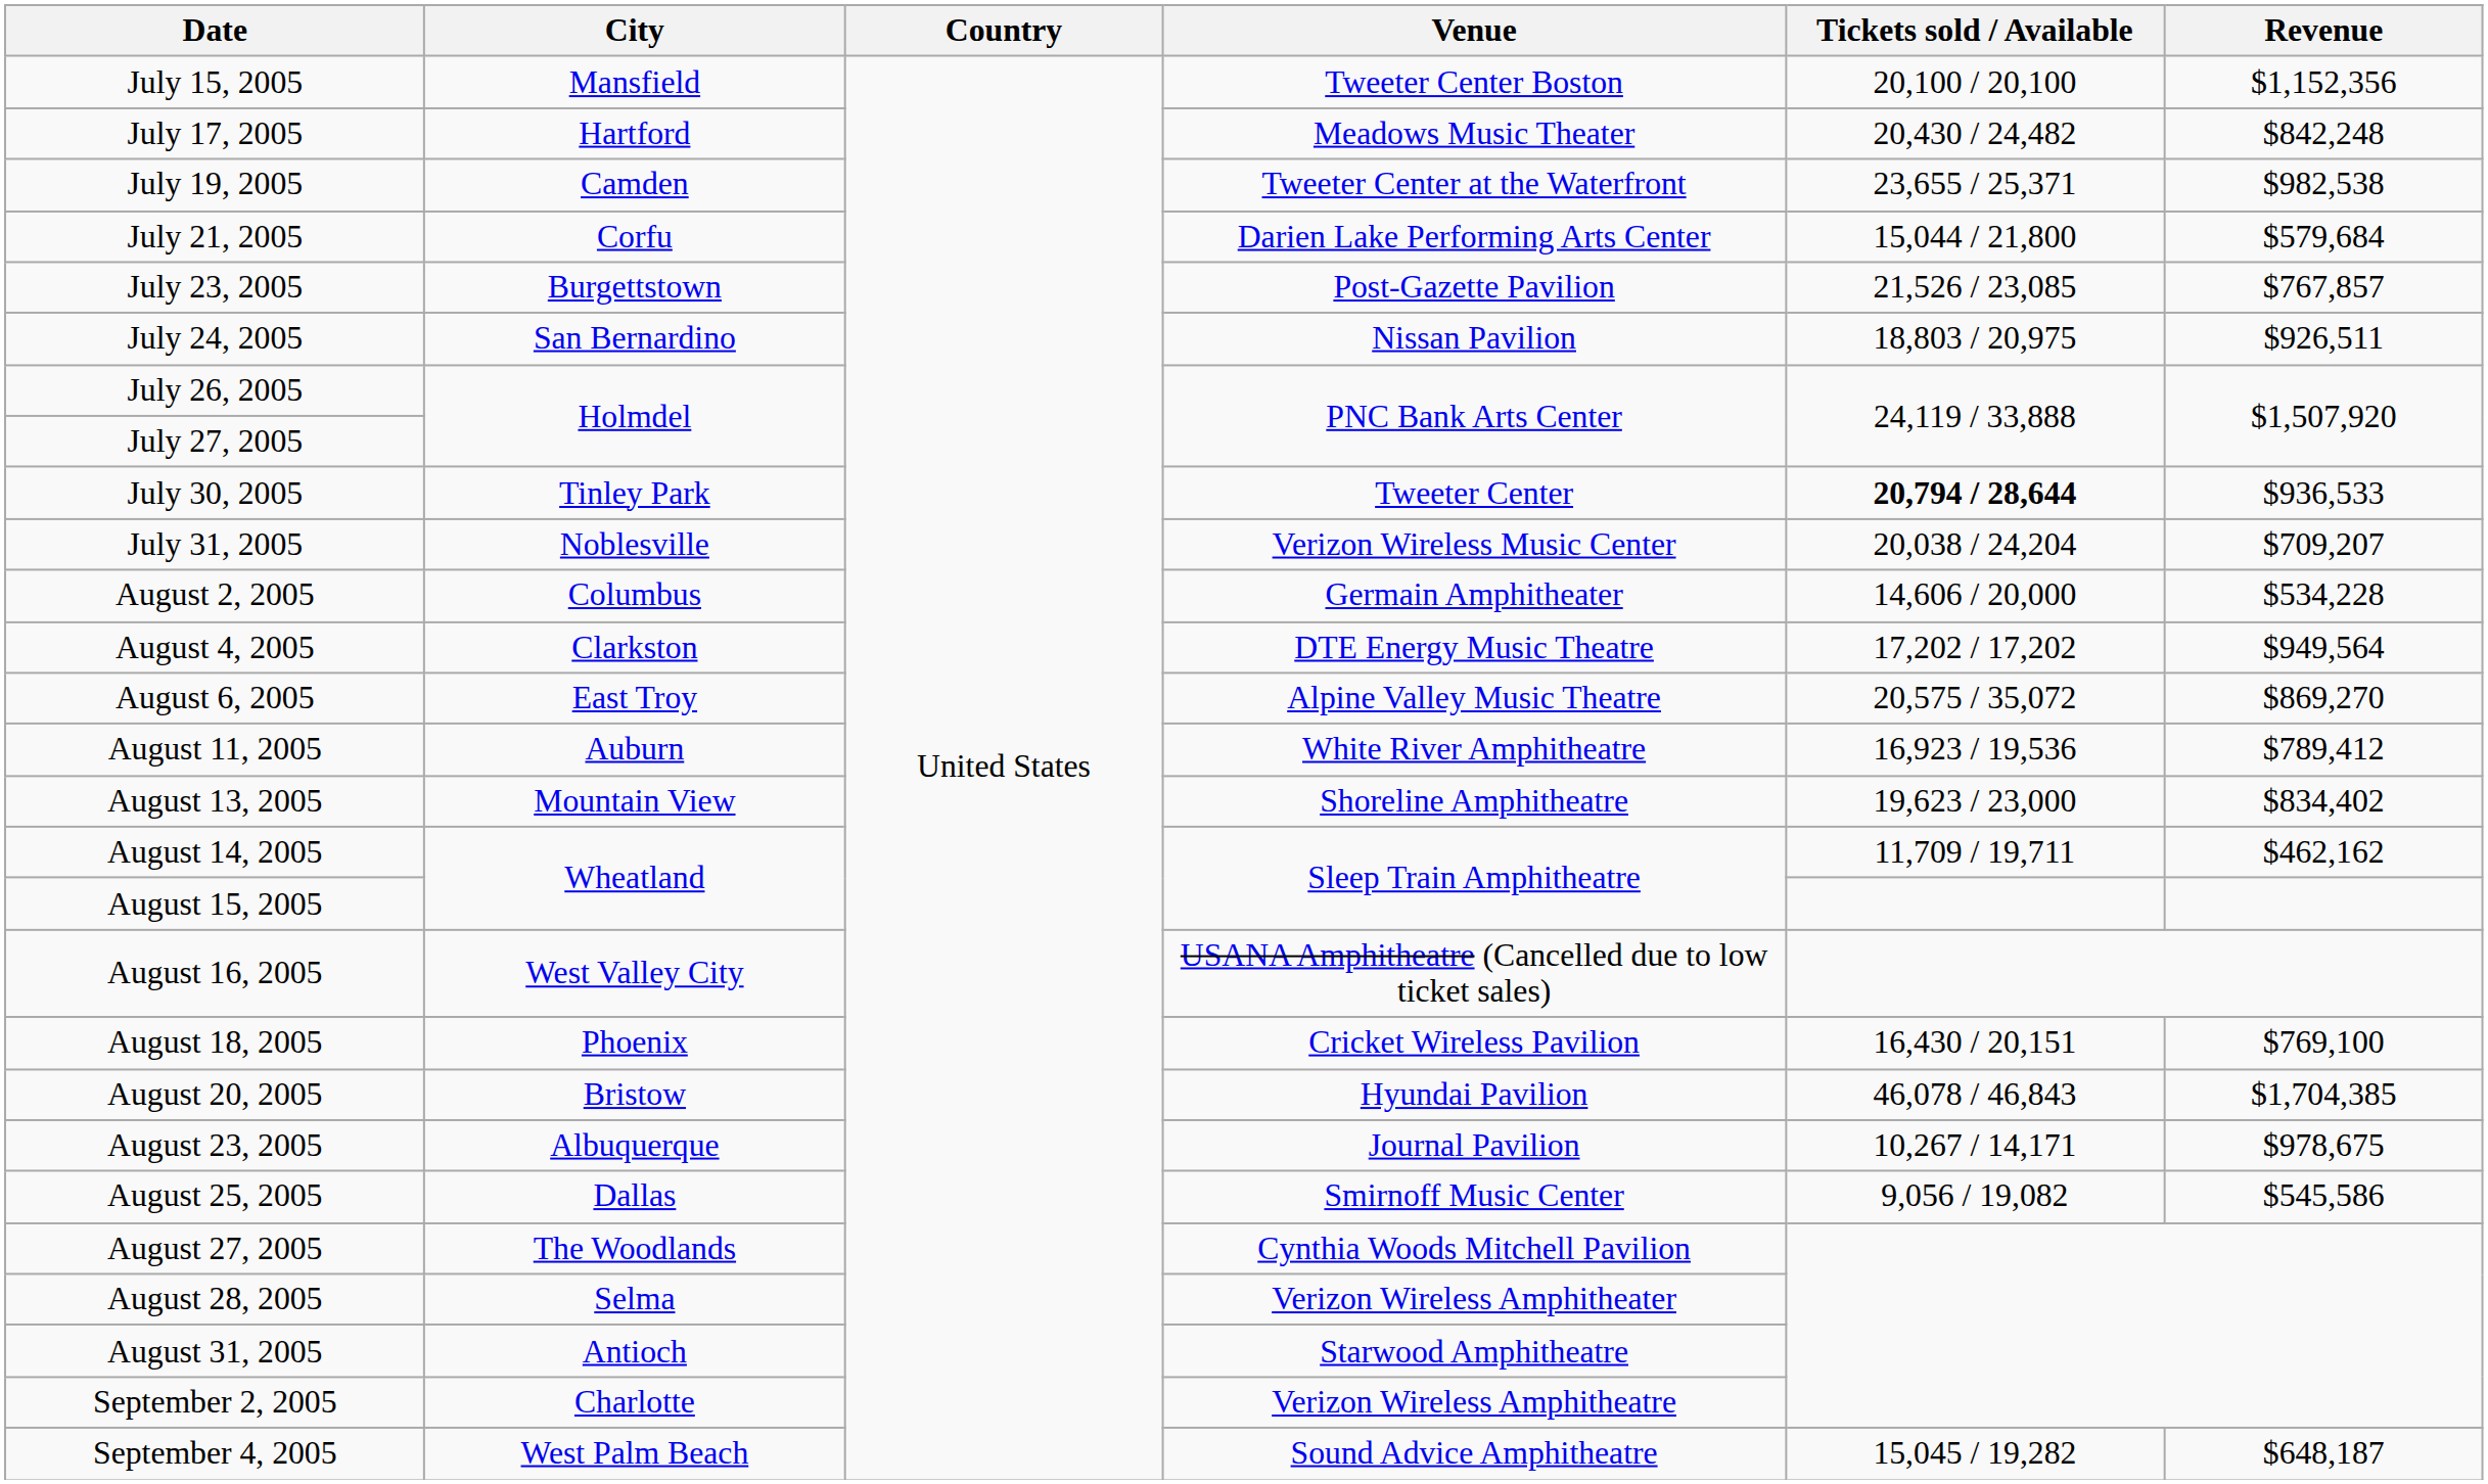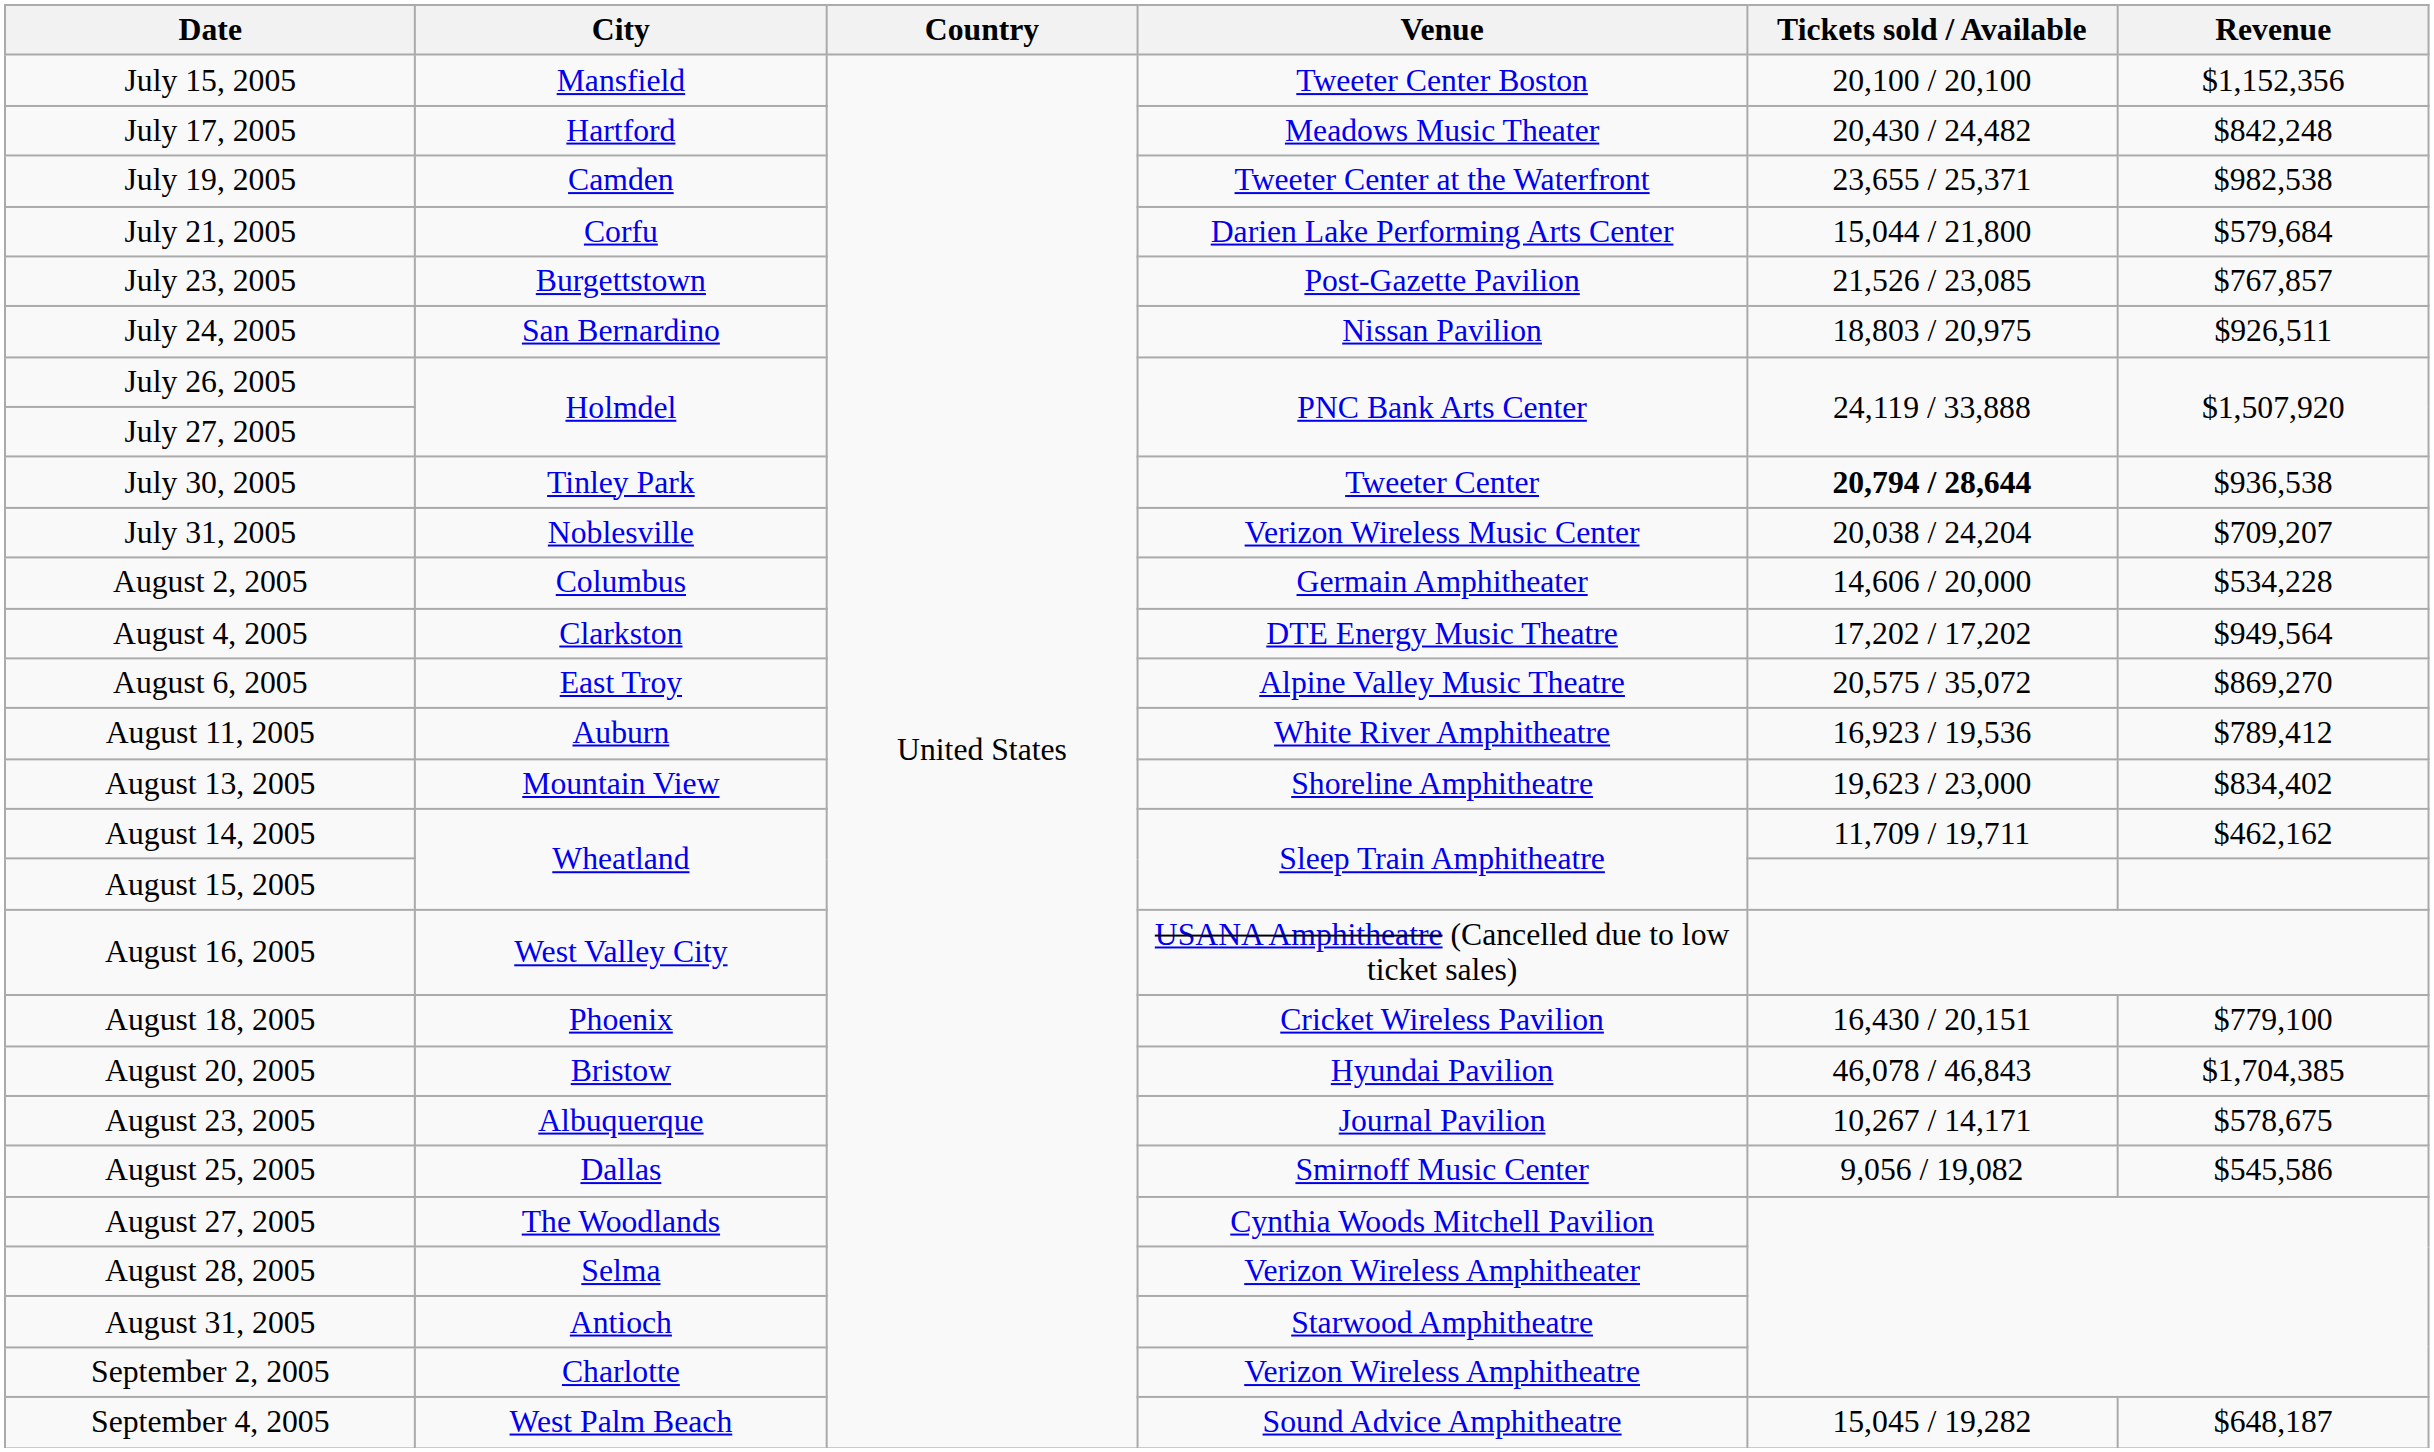July 30, 2005 | Revenue: $936,533 -> $936,538
August 18, 2005 | Revenue: $769,100 -> $779,100
August 23, 2005 | Revenue: $978,675 -> $578,675
